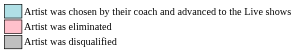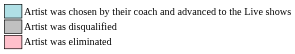rows swapped: Artist was eliminated <-> Artist was disqualified
